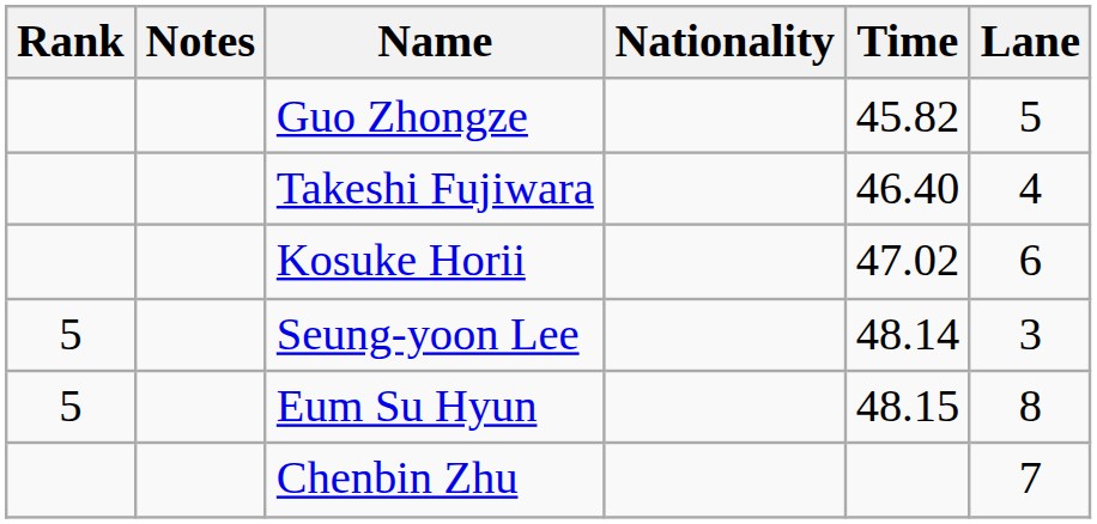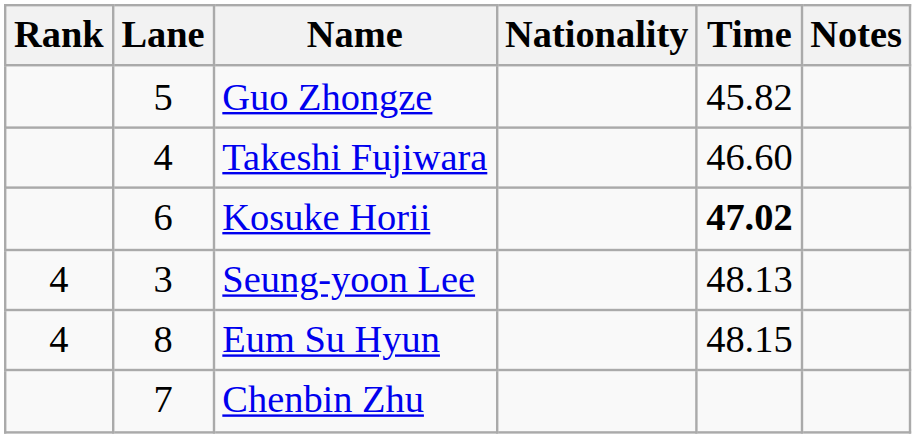columns swapped: Lane <-> Notes
Takeshi Fujiwara | Time: 46.40 -> 46.60
Kosuke Horii | Time: normal -> bold
Seung-yoon Lee | Rank: 5 -> 4
Seung-yoon Lee | Time: 48.14 -> 48.13
Eum Su Hyun | Rank: 5 -> 4
